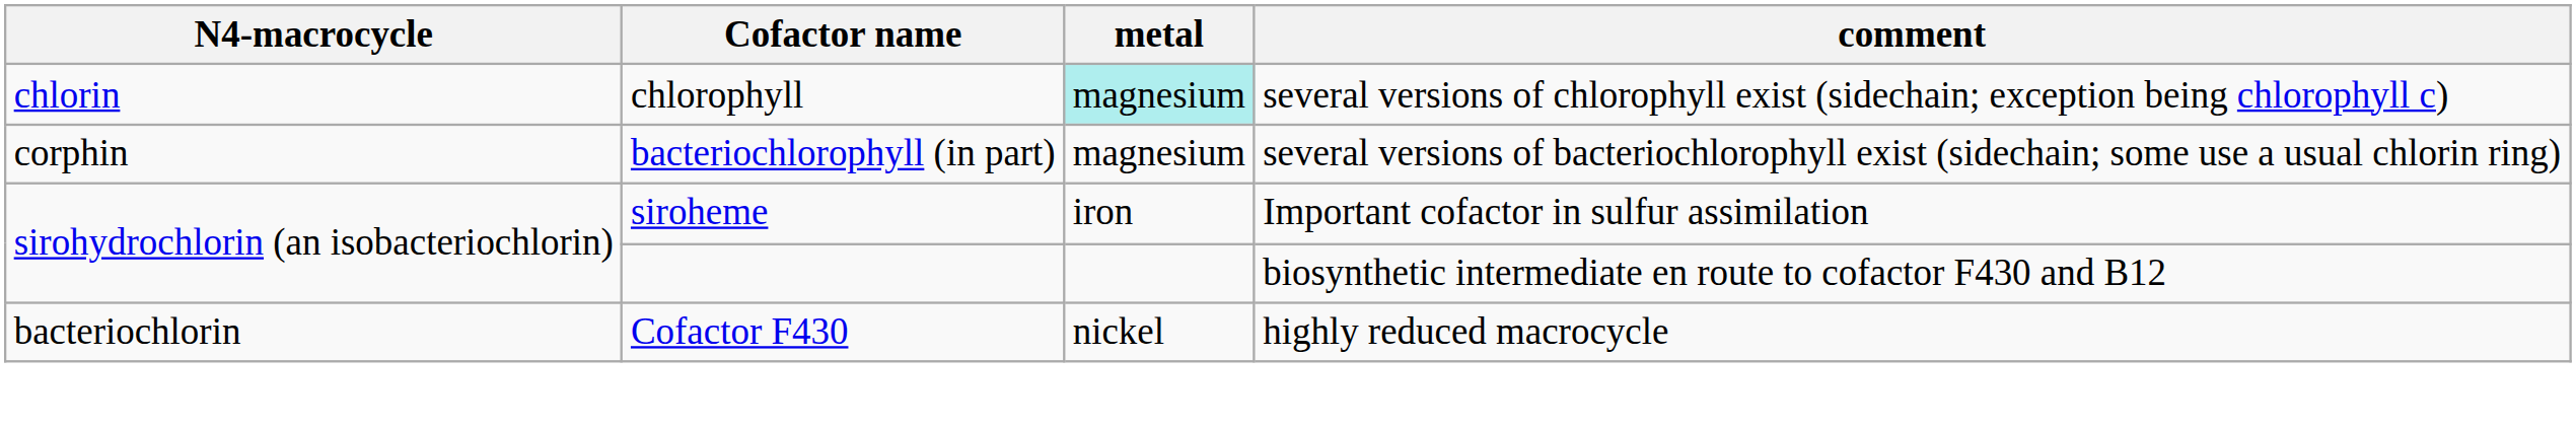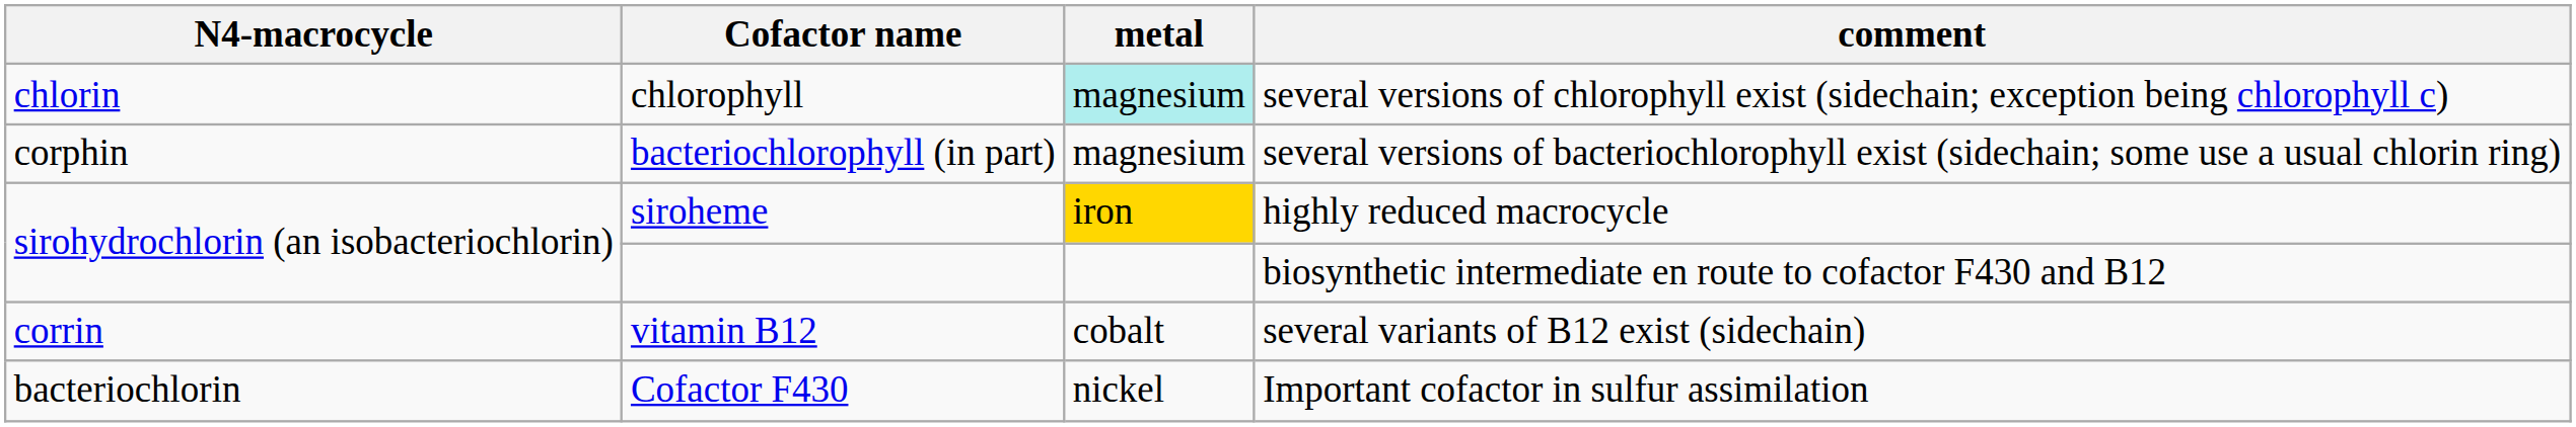siroheme | metal: no background -> gold background
siroheme | comment: Important cofactor in sulfur assimilation -> highly reduced macrocycle
+ row: corrin | vitamin B12 | cobalt | several variants of B12 exist (sidechain)
Cofactor F430 | comment: highly reduced macrocycle -> Important cofactor in sulfur assimilation
